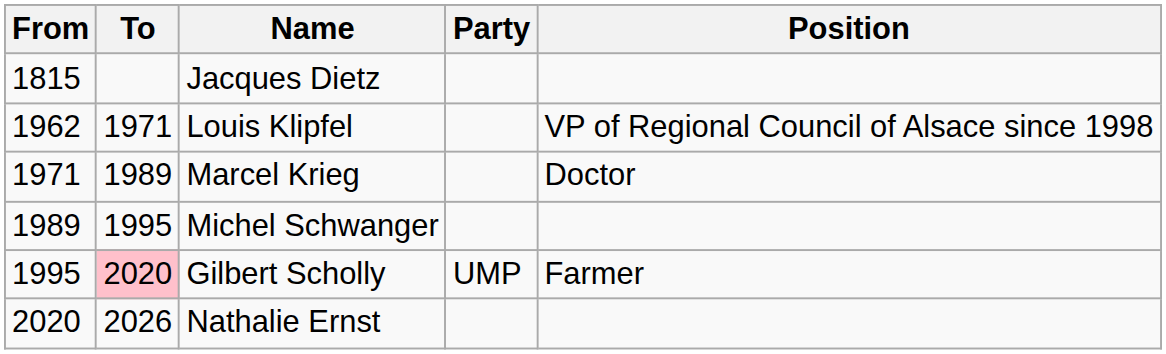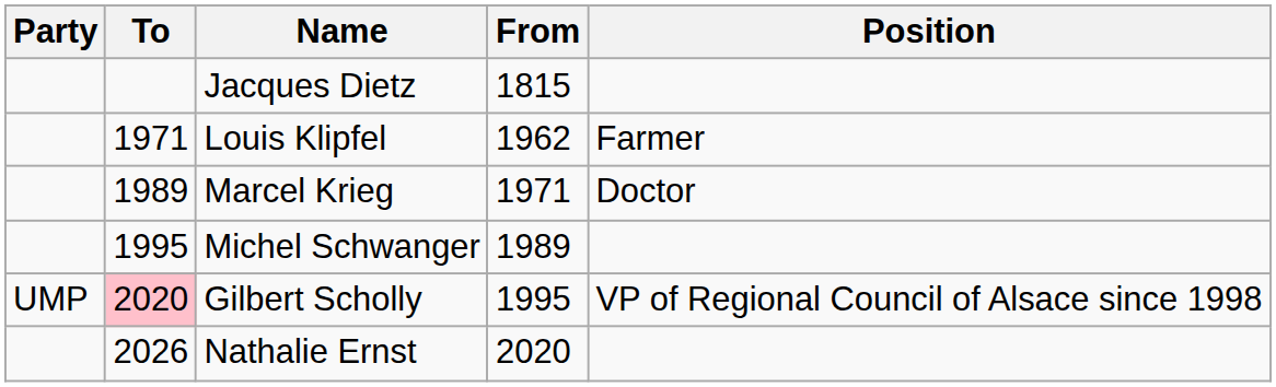columns swapped: From <-> Party
Louis Klipfel | Position: VP of Regional Council of Alsace since 1998 -> Farmer
Gilbert Scholly | Position: Farmer -> VP of Regional Council of Alsace since 1998
